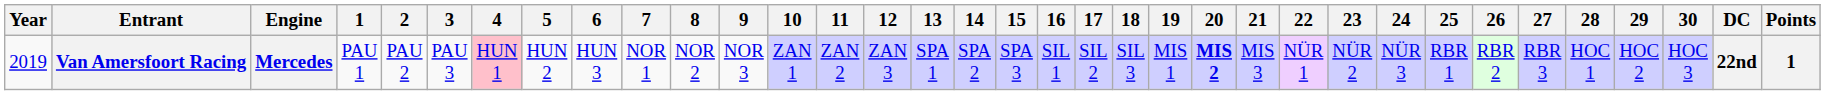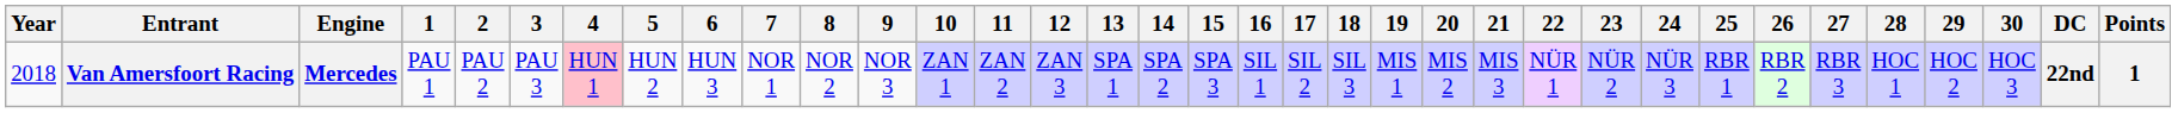Van Amersfoort Racing | Year: 2019 -> 2018
Van Amersfoort Racing | 20: bold -> normal
